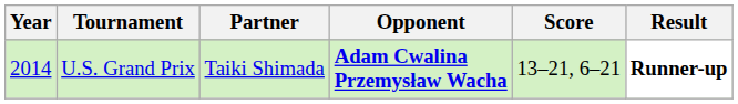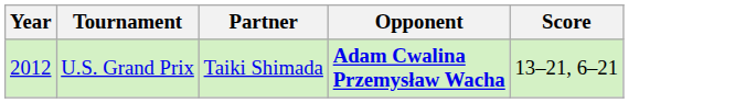- column: Result | Runner-up
U.S. Grand Prix | Year: 2014 -> 2012
